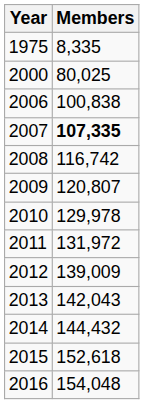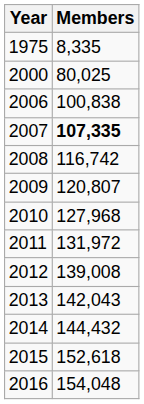2010 | Members: 129,978 -> 127,968
2012 | Members: 139,009 -> 139,008
